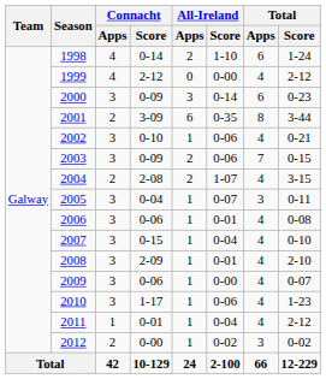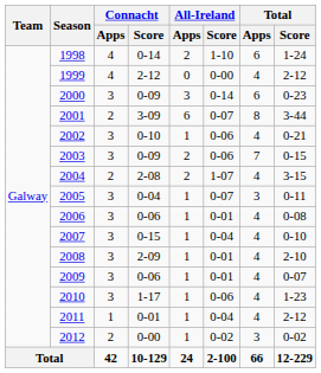2001 | All-Ireland / Score: 0-35 -> 0-07
2009 | All-Ireland / Score: 0-00 -> 0-01
